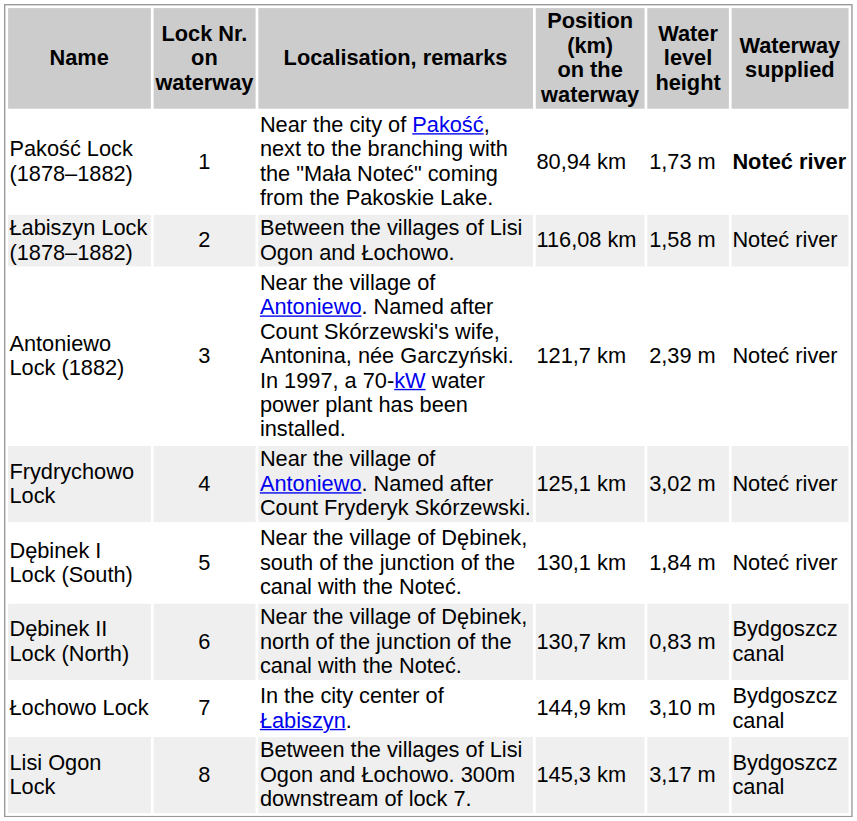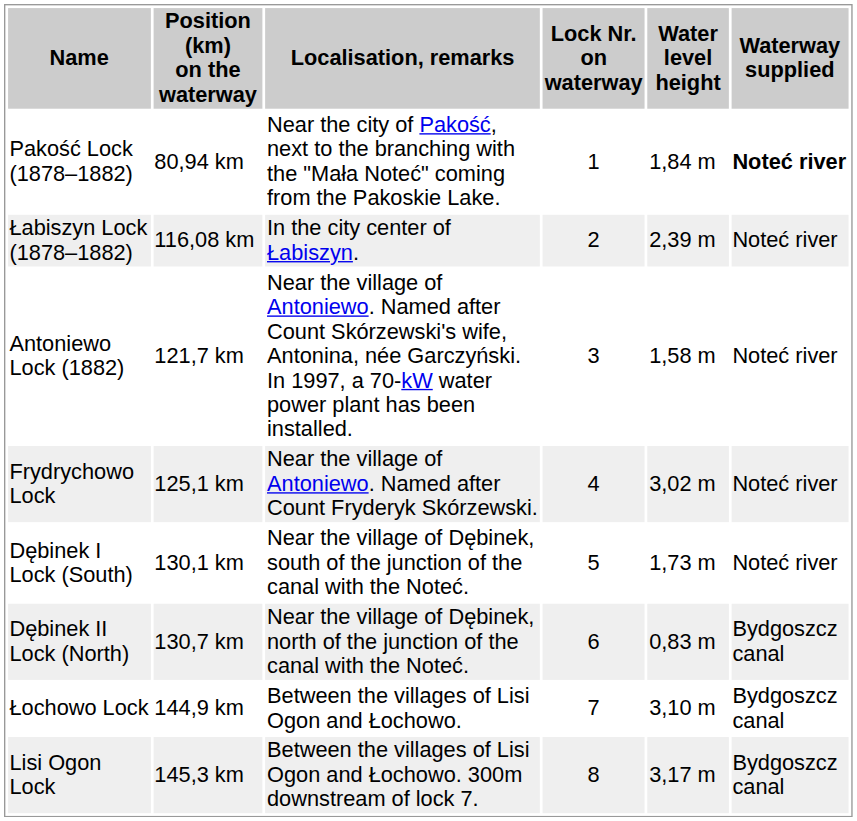columns swapped: Lock Nr. on waterway <-> Position (km) on the waterway
Pakość Lock (1878–1882) | Water level height: 1,73 m -> 1,84 m
Łabiszyn Lock (1878–1882) | Localisation, remarks: Between the villages of Lisi Ogon and Łochowo. -> In the city center of Łabiszyn.
Łabiszyn Lock (1878–1882) | Water level height: 1,58 m -> 2,39 m
Antoniewo Lock (1882) | Water level height: 2,39 m -> 1,58 m
Dębinek I Lock (South) | Water level height: 1,84 m -> 1,73 m
Łochowo Lock | Localisation, remarks: In the city center of Łabiszyn. -> Between the villages of Lisi Ogon and Łochowo.
